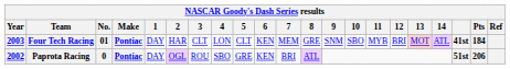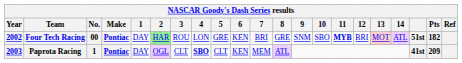Four Tech Racing | Year: 2003 -> 2002
Four Tech Racing | No.: 01 -> 00
Four Tech Racing | 2: no background -> lightgreen background
Four Tech Racing | 3: CLT -> ROU
Four Tech Racing | 5: CLT -> GRE
Four Tech Racing | 7: MEM -> BRI
Four Tech Racing | 11: normal -> bold
Four Tech Racing | column 19: 41st -> 51st
Four Tech Racing | Pts: 184 -> 182
Paprota Racing | Year: 2002 -> 2003
Paprota Racing | No.: 0 -> 1
Paprota Racing | 3: ROU -> CLT
Paprota Racing | 4: normal -> bold
Paprota Racing | 5: GRE -> CLT
Paprota Racing | 7: BRI -> MEM
Paprota Racing | column 19: 51st -> 41st
Paprota Racing | Pts: 206 -> 209
